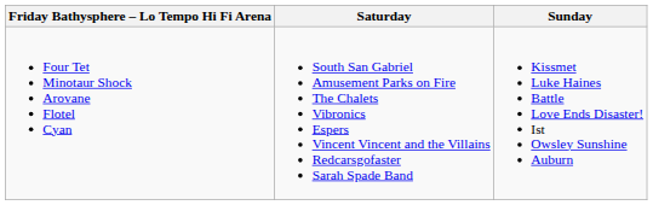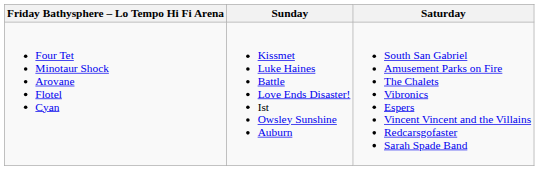columns swapped: Saturday <-> Sunday
